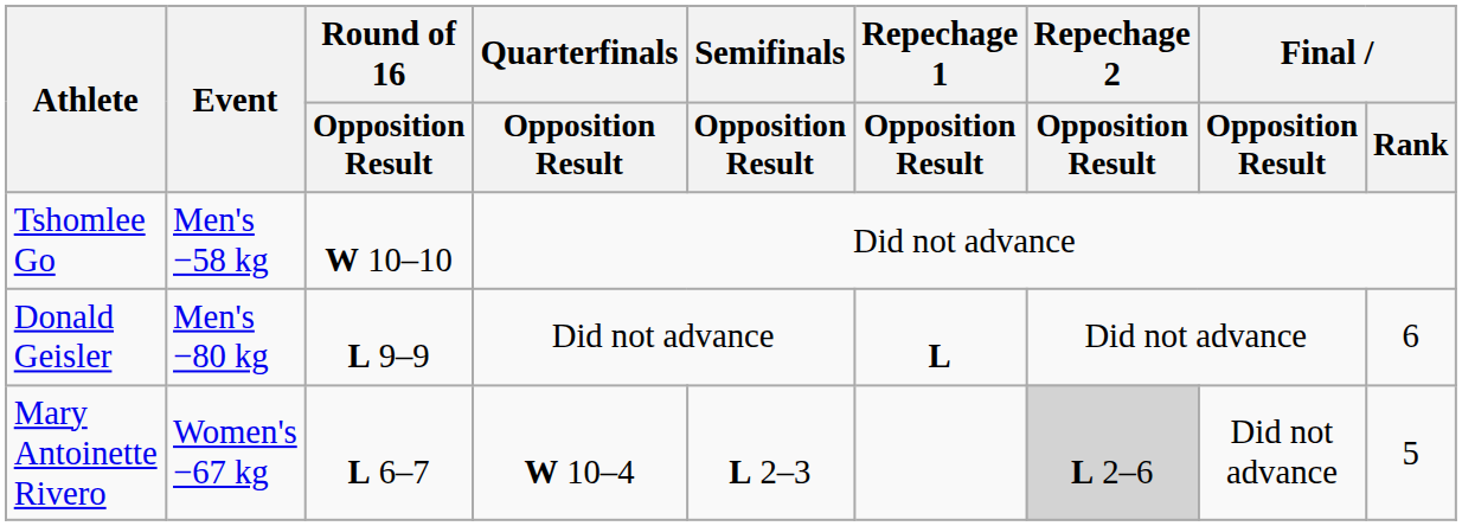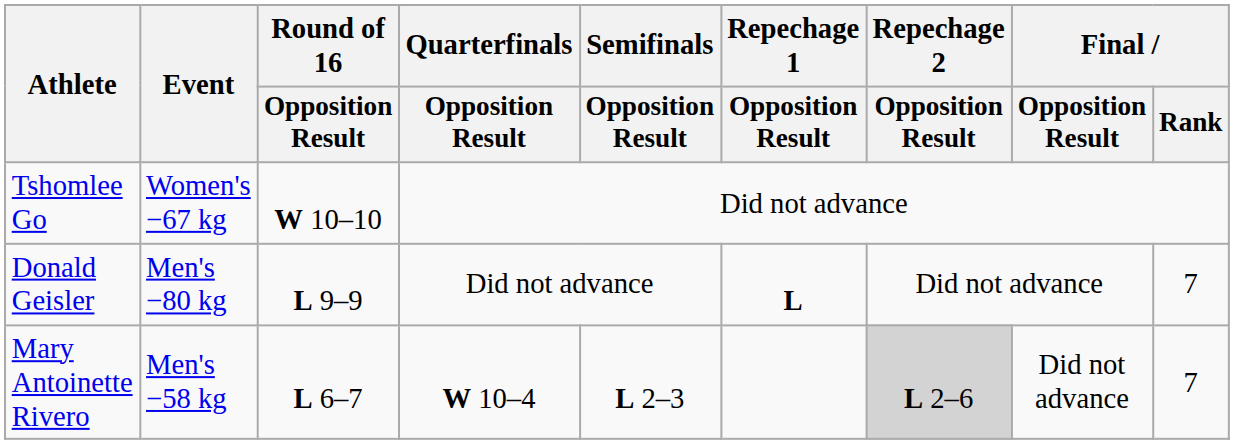Tshomlee Go | Event: Men's −58 kg -> Women's −67 kg
Donald Geisler | Final / Rank: 6 -> 7
Mary Antoinette Rivero | Event: Women's −67 kg -> Men's −58 kg
Mary Antoinette Rivero | Final / Rank: 5 -> 7
